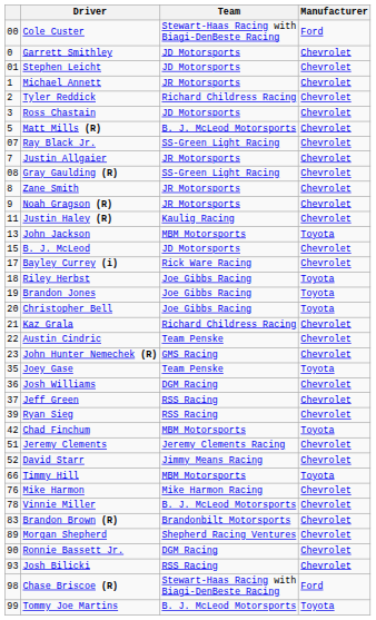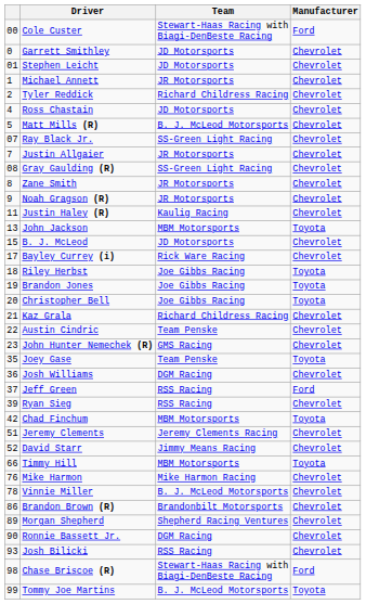Ross Chastain | column 1: 3 -> 4
Jeff Green | Manufacturer: Chevrolet -> Ford
Brandon Brown (R) | column 1: 83 -> 86
